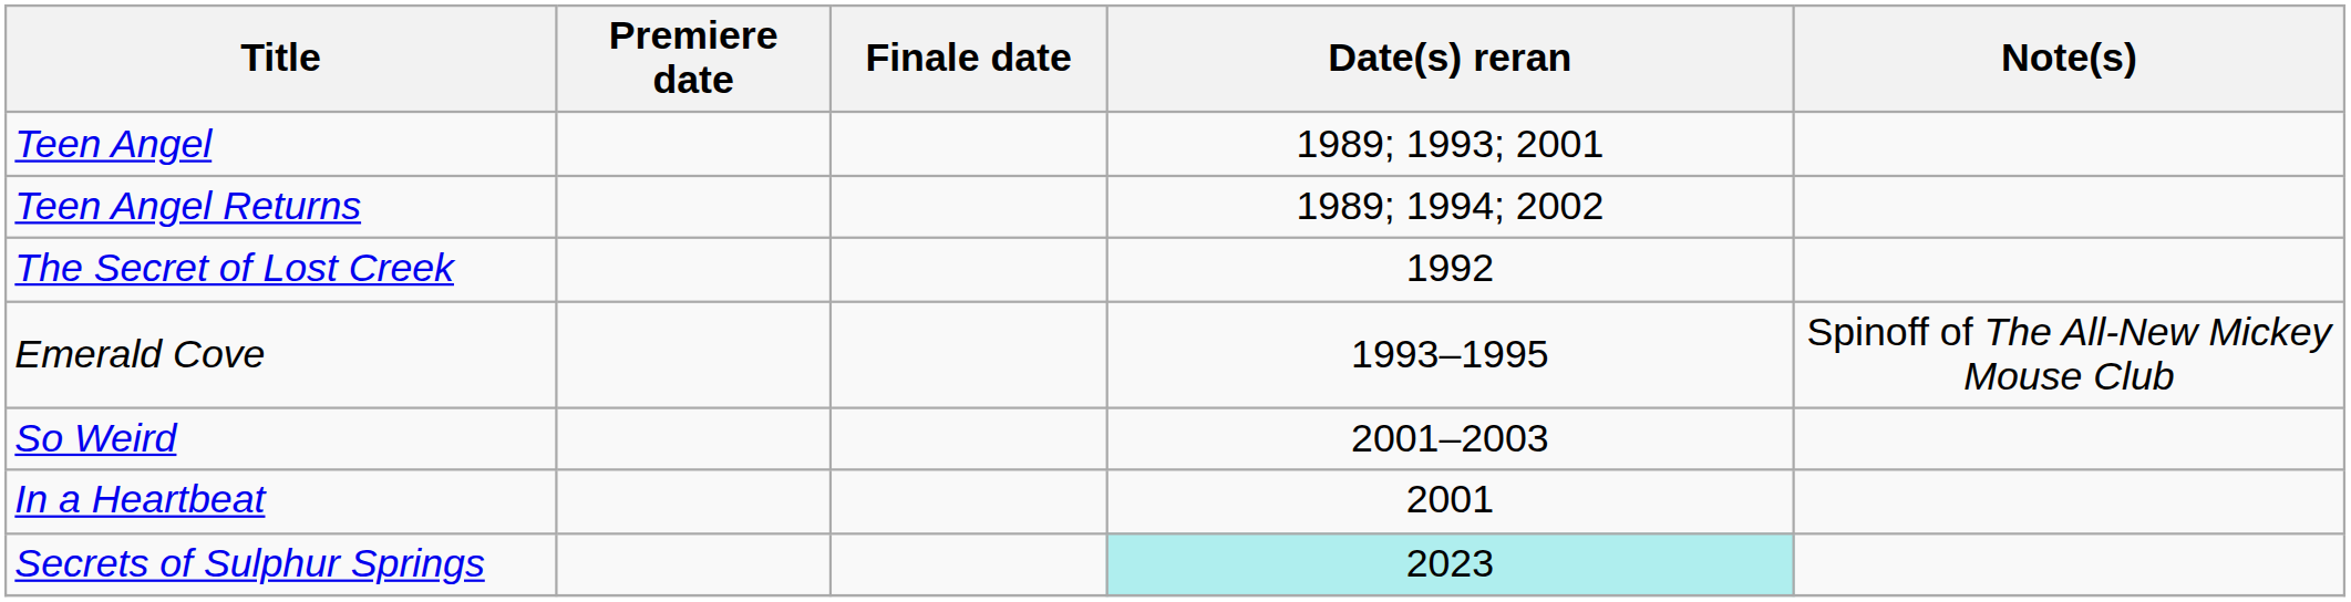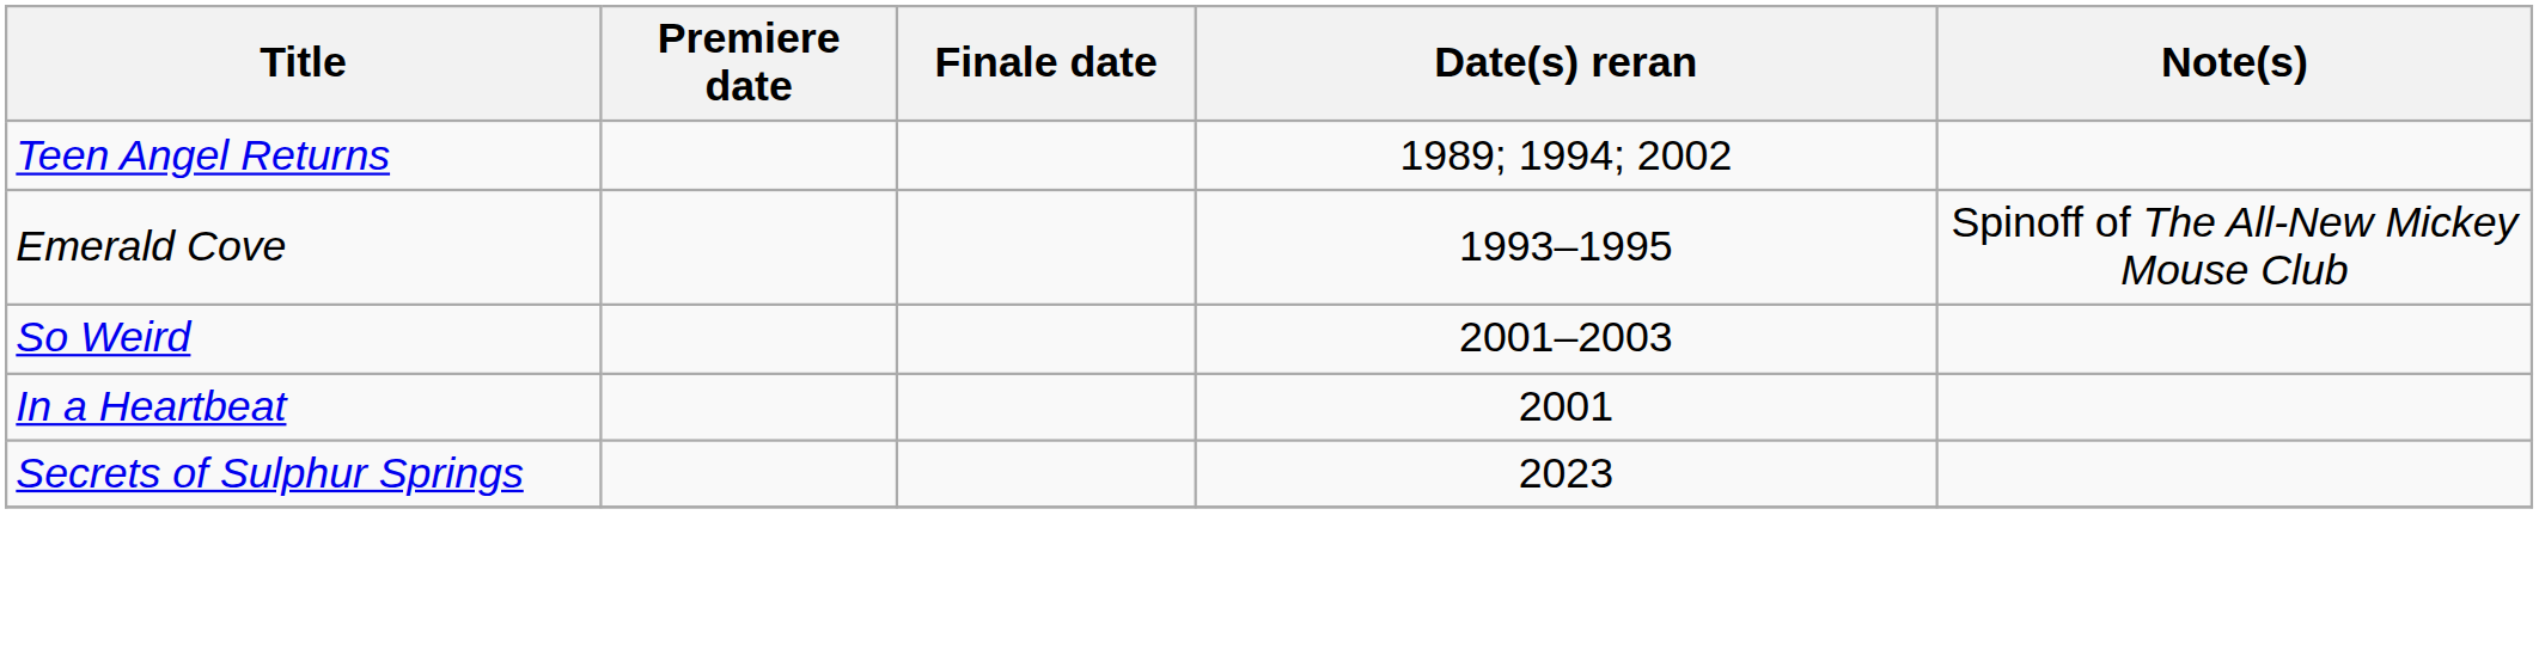- row: Teen Angel | 1989; 1993; 2001
- row: The Secret of Lost Creek | 1992
Secrets of Sulphur Springs | Date(s) reran: paleturquoise background -> no background
